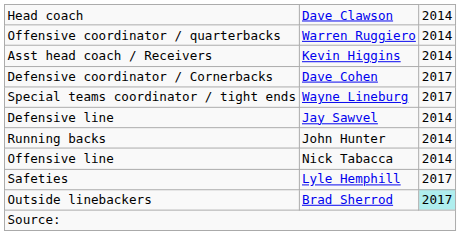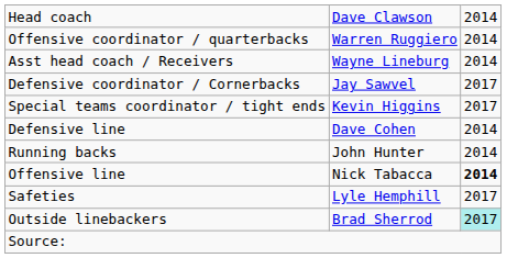Asst head coach / Receivers | column 2: Kevin Higgins -> Wayne Lineburg
Defensive coordinator / Cornerbacks | column 2: Dave Cohen -> Jay Sawvel
Special teams coordinator / tight ends | column 2: Wayne Lineburg -> Kevin Higgins
Defensive line | column 2: Jay Sawvel -> Dave Cohen
Offensive line | column 3: normal -> bold
